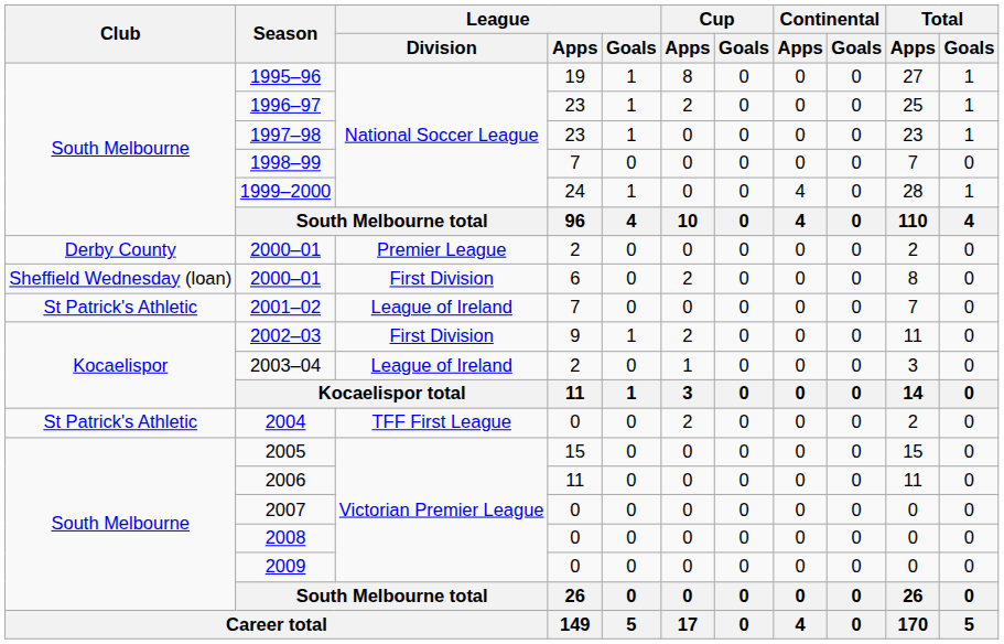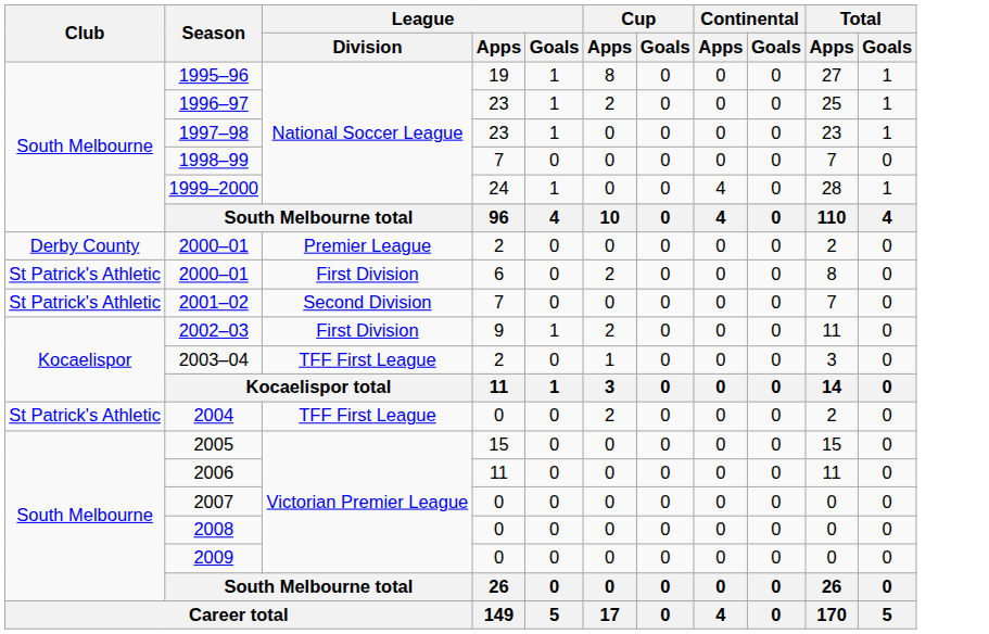2000–01 / 6 | Club: Sheffield Wednesday (loan) -> St Patrick's Athletic
2001–02 | League / Division: League of Ireland -> Second Division
2003–04 | League / Division: League of Ireland -> TFF First League
